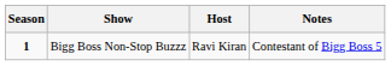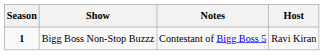columns swapped: Host <-> Notes
